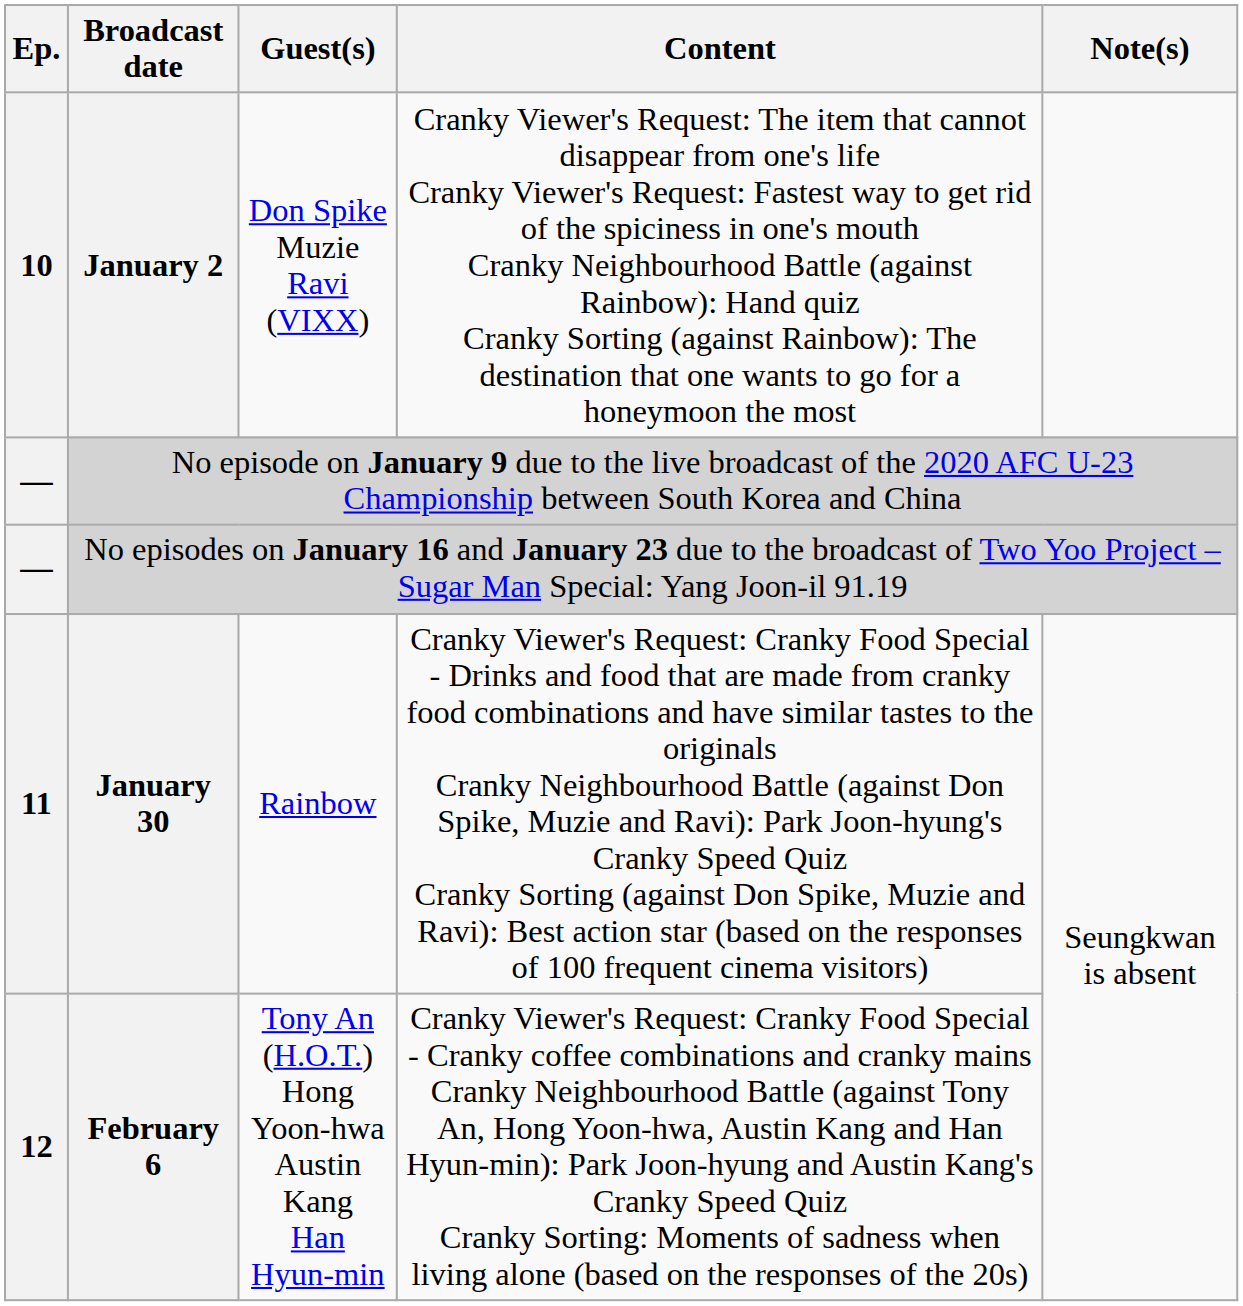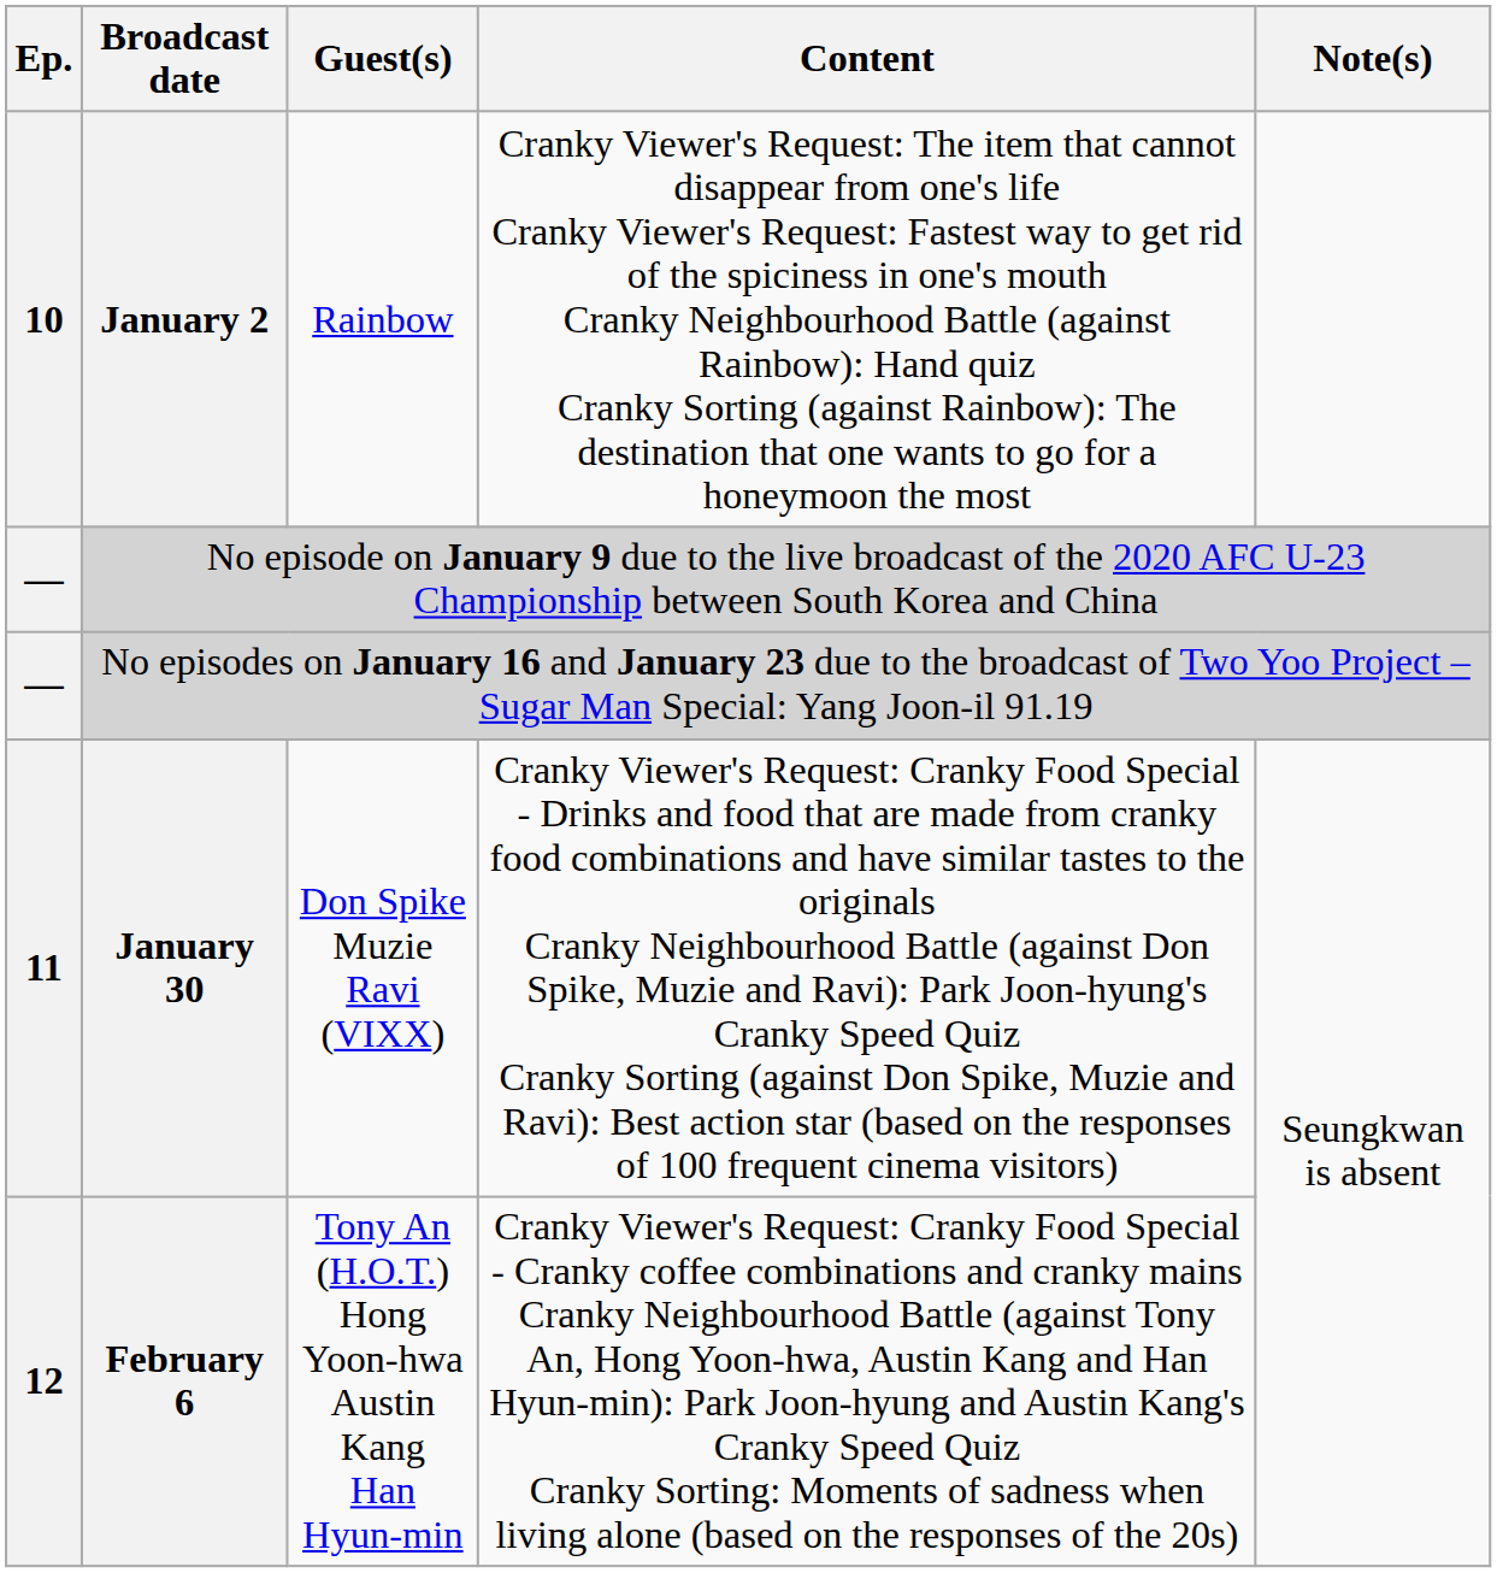January 2 | Guest(s): Don Spike Muzie Ravi (VIXX) -> Rainbow
January 30 | Guest(s): Rainbow -> Don Spike Muzie Ravi (VIXX)
